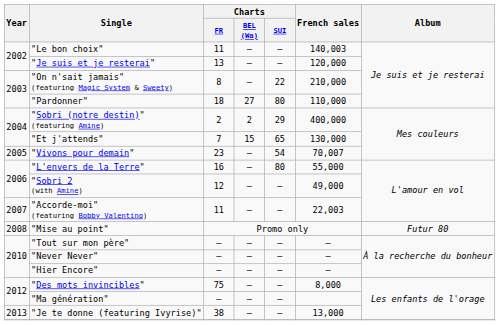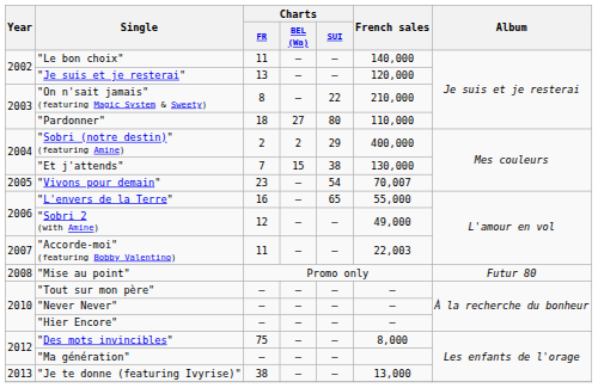"Le bon choix" | French sales: 140,003 -> 140,000
"Et j'attends" | Charts / SUI: 65 -> 38
"L'envers de la Terre" | Charts / SUI: 80 -> 65
